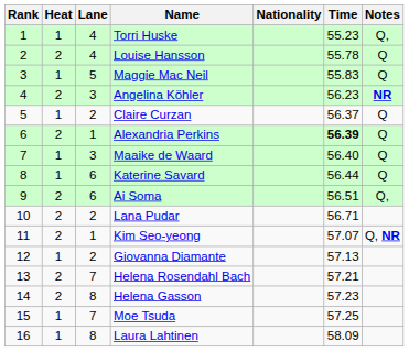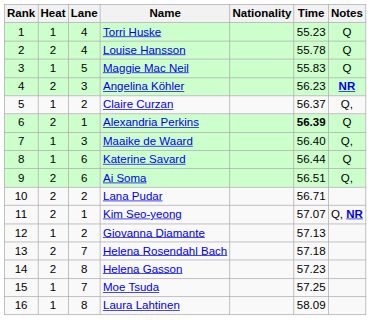Torri Huske | Notes: Q, -> Q
Claire Curzan | Notes: Q -> Q,
Maaike de Waard | Notes: Q -> Q,
Helena Rosendahl Bach | Time: 57.21 -> 57.18
